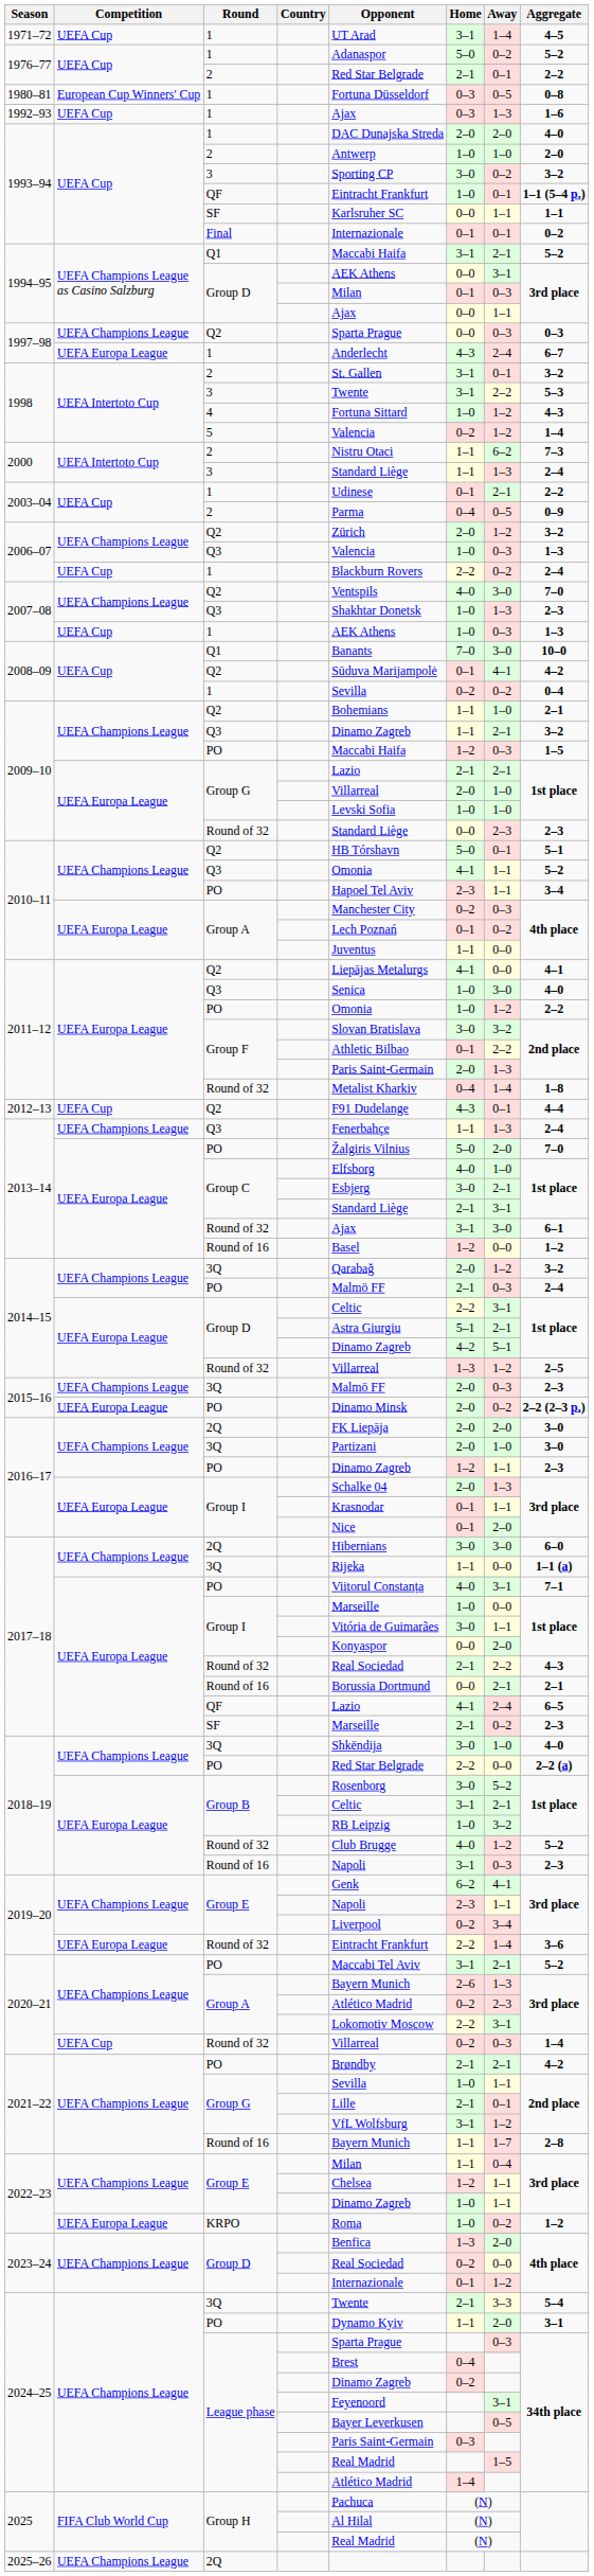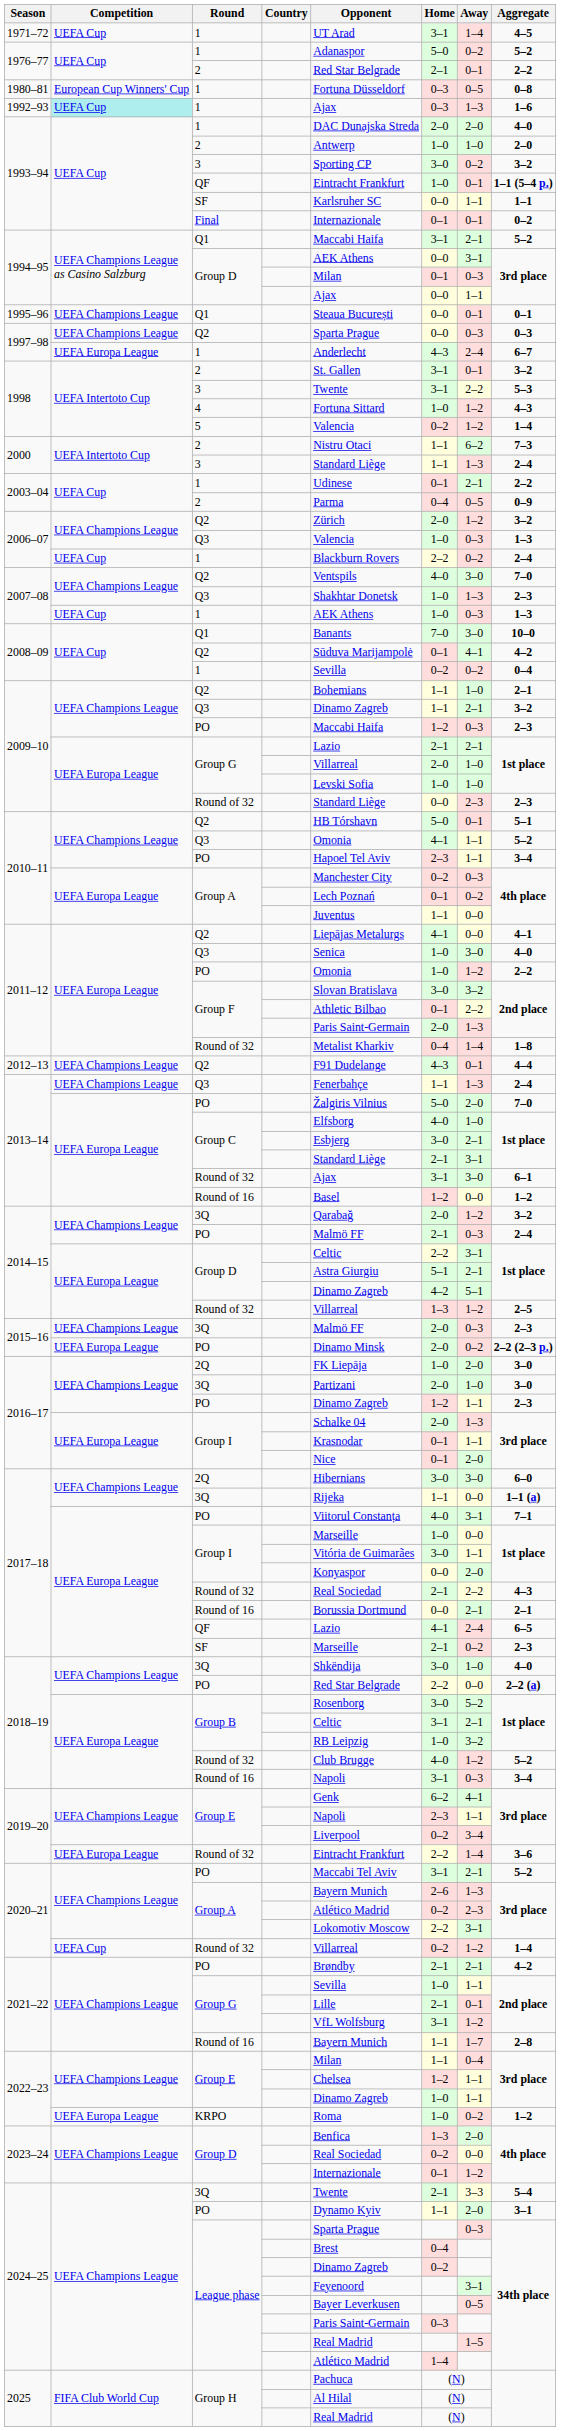1992–93 | Competition: no background -> paleturquoise background
+ row: 1995–96 | UEFA Champions League | Q1 | Steaua București | 0–0 | 0–1 | 0–1
2009–10 / PO | Aggregate: 1–5 -> 2–3
2012–13 | Competition: UEFA Cup -> UEFA Champions League
2016–17 / 2Q | Home: 2–0 -> 1–0
2018–19 / Round of 16 | Aggregate: 2–3 -> 3–4
2020–21 / Round of 32 | Away: 0–3 -> 1–2
- row: 2025–26 | UEFA Champions League | 2Q
